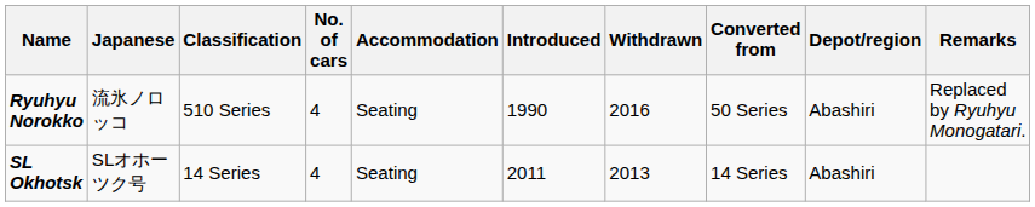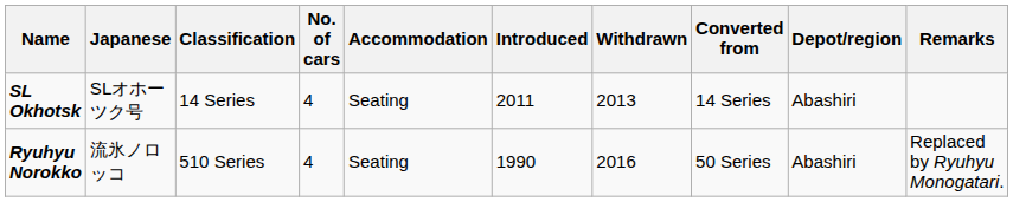rows swapped: Ryuhyu Norokko <-> SL Okhotsk
